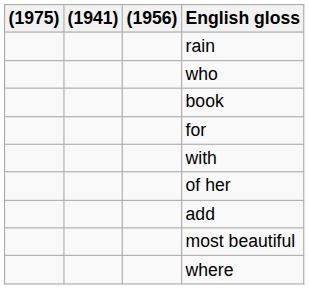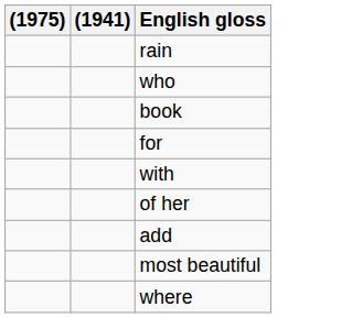- column: (1956)
